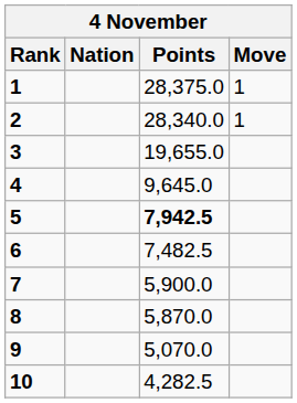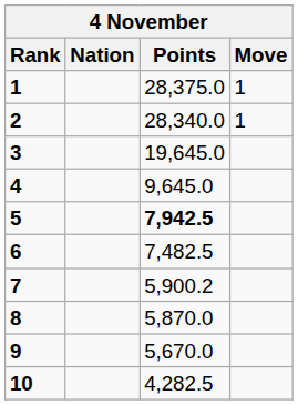3 | Points: 19,655.0 -> 19,645.0
7 | Points: 5,900.0 -> 5,900.2
9 | Points: 5,070.0 -> 5,670.0
